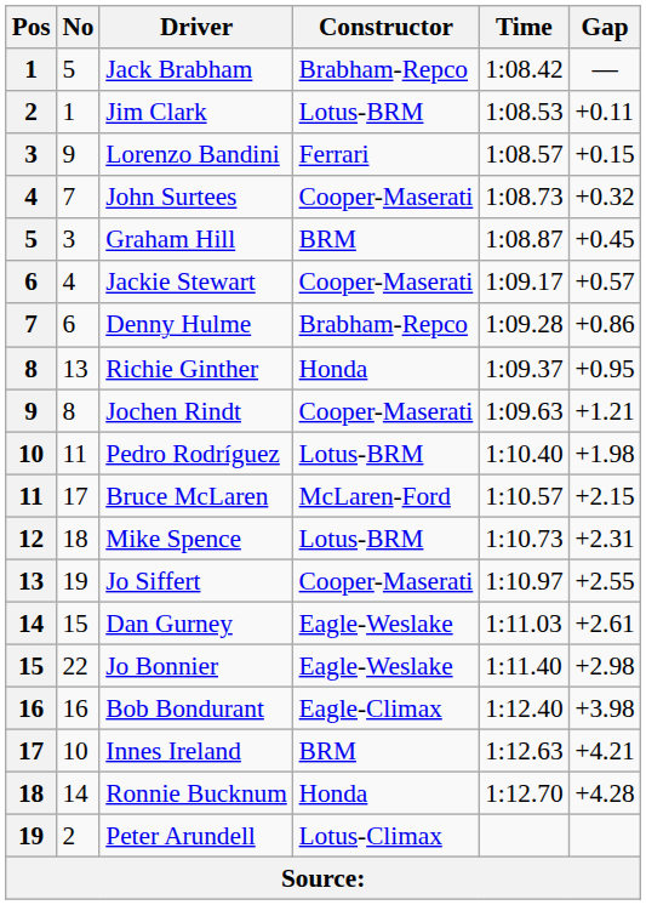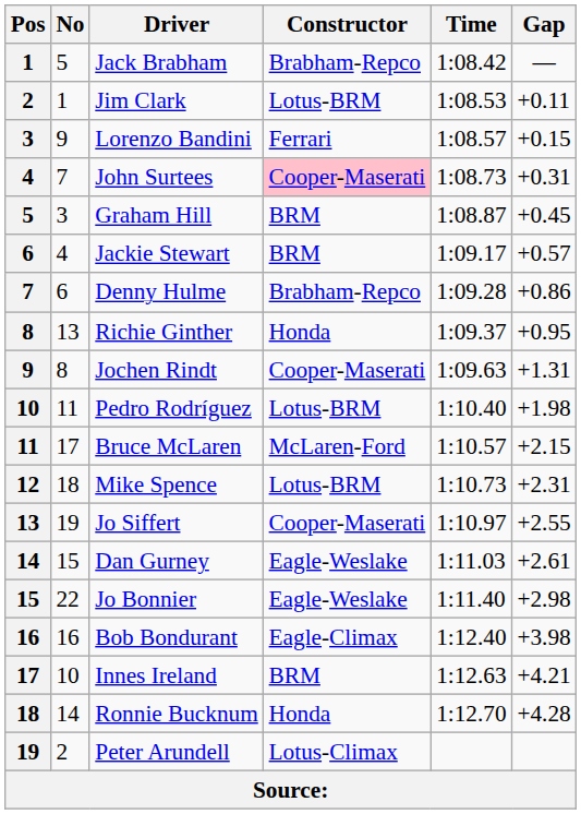John Surtees | Constructor: no background -> pink background
John Surtees | Gap: +0.32 -> +0.31
Jackie Stewart | Constructor: Cooper-Maserati -> BRM
Jochen Rindt | Gap: +1.21 -> +1.31
